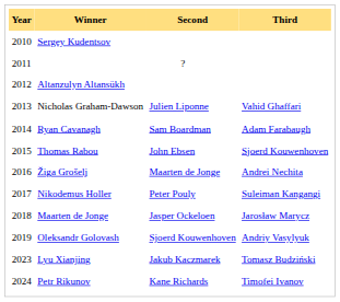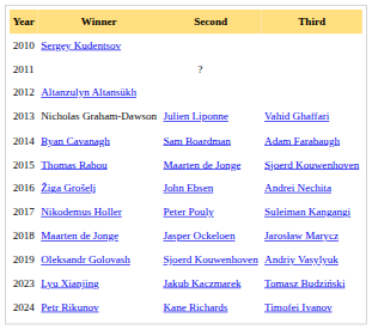Thomas Rabou | Second: John Ebsen -> Maarten de Jonge
Žiga Grošelj | Second: Maarten de Jonge -> John Ebsen
